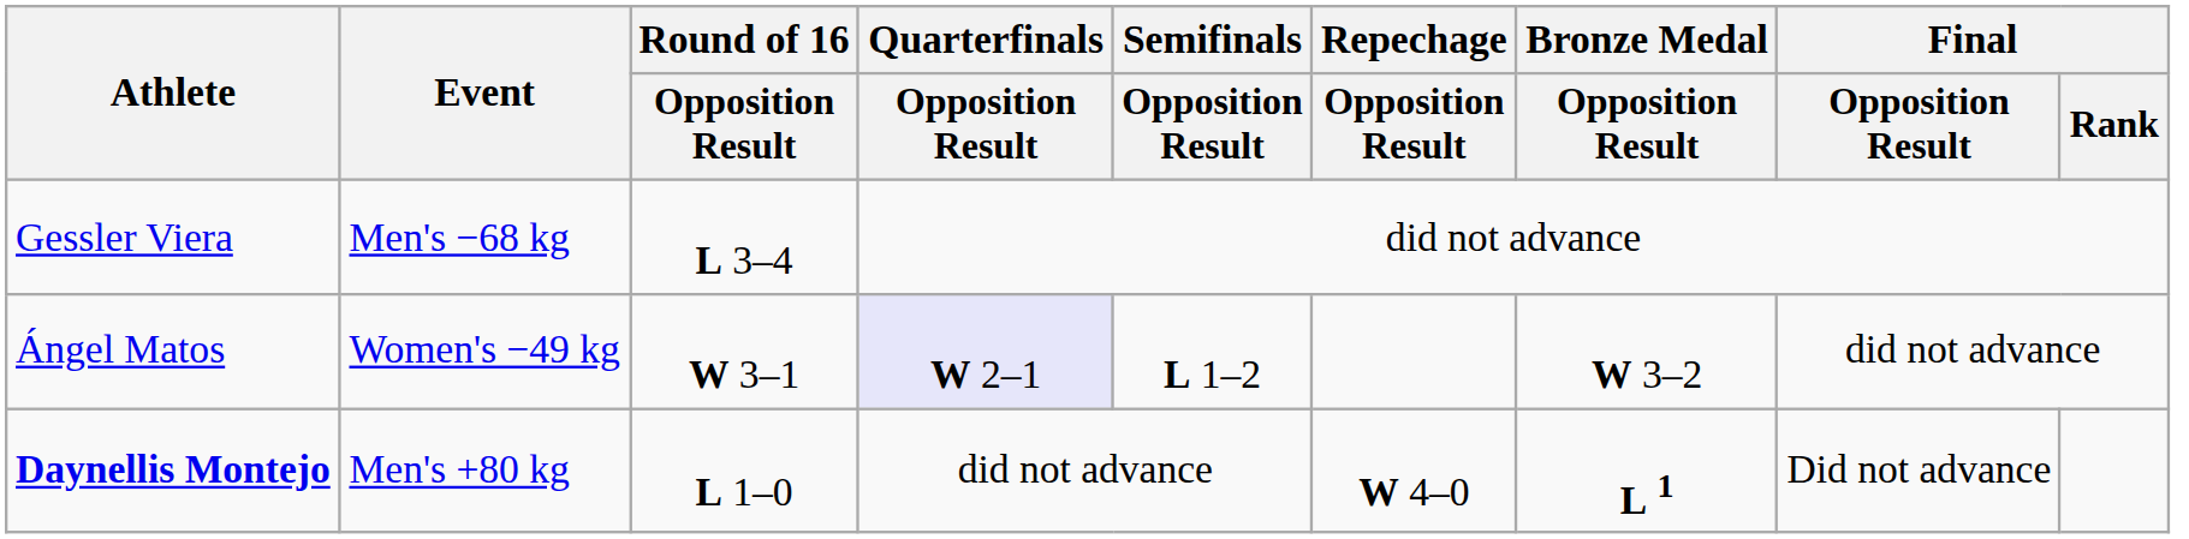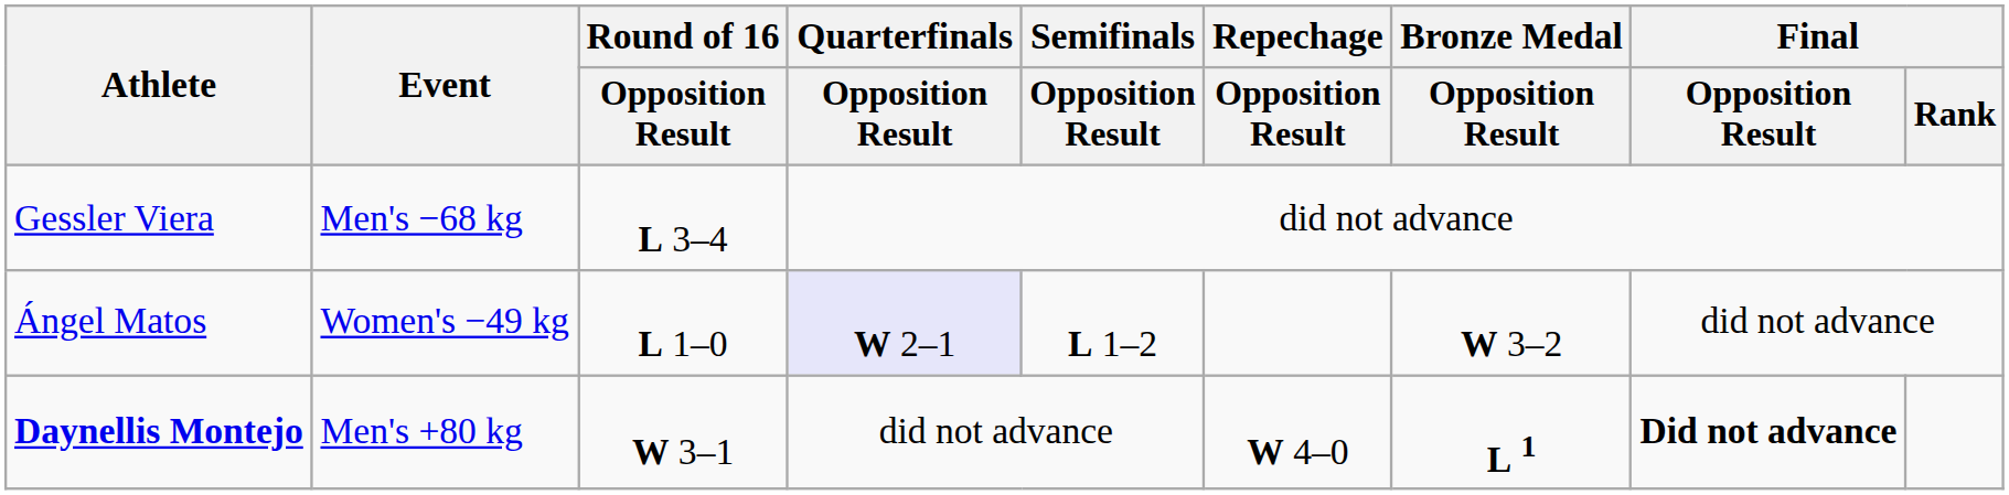Ángel Matos | Round of 16 / Opposition Result: W 3–1 -> L 1–0
Daynellis Montejo | Round of 16 / Opposition Result: L 1–0 -> W 3–1
Daynellis Montejo | Final / Opposition Result: normal -> bold
